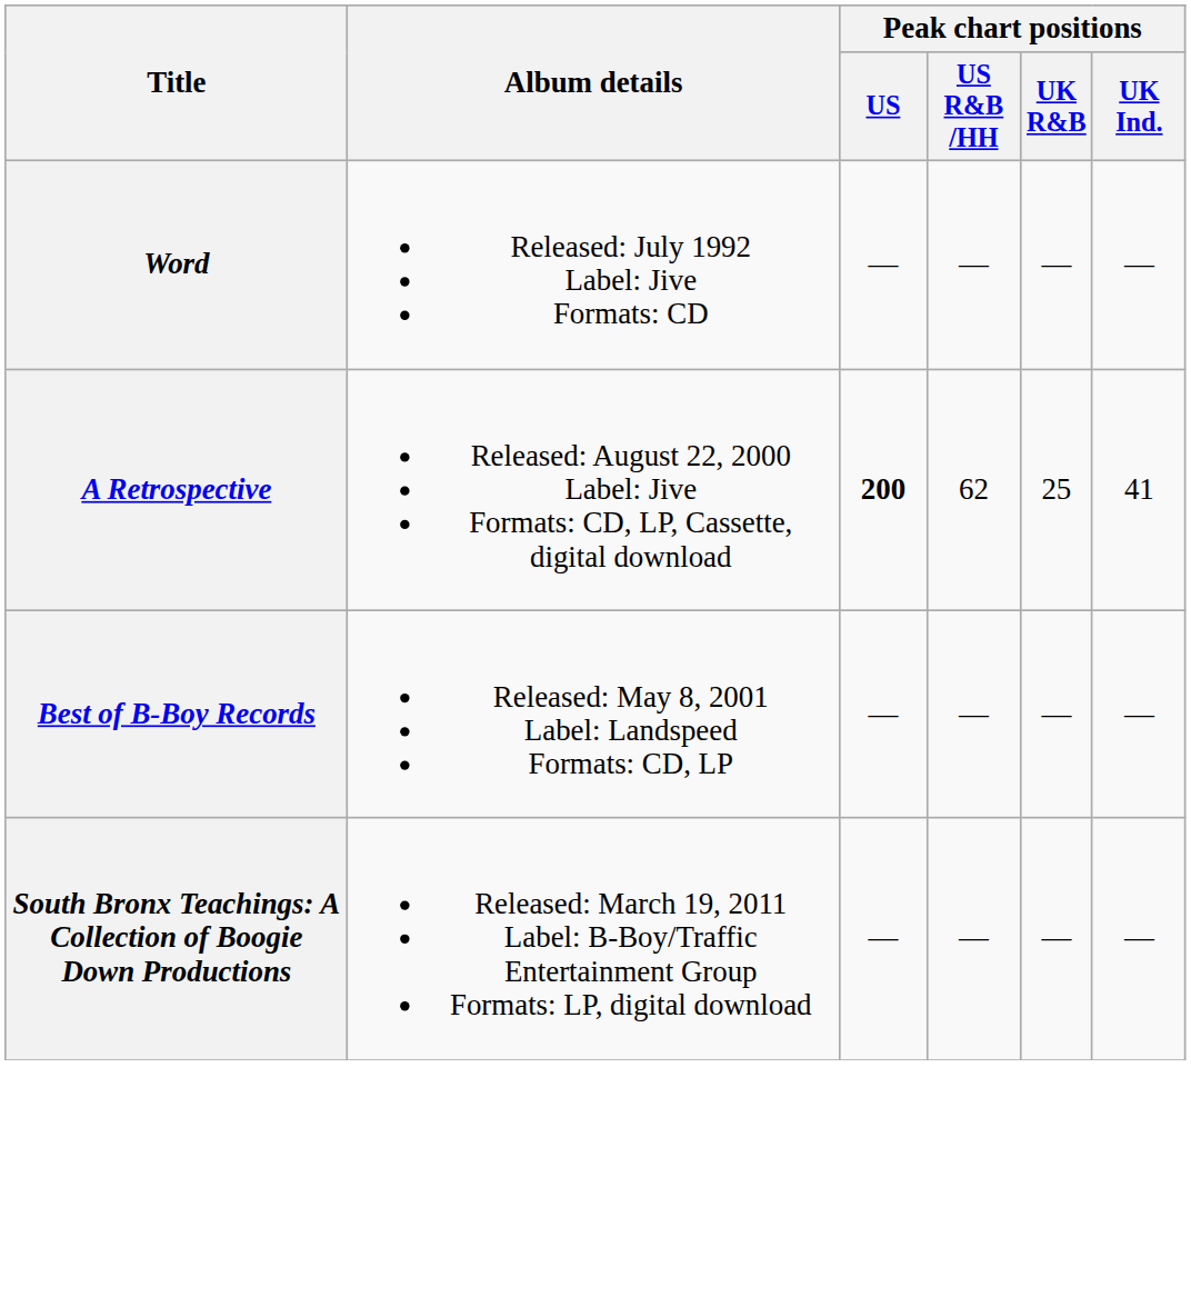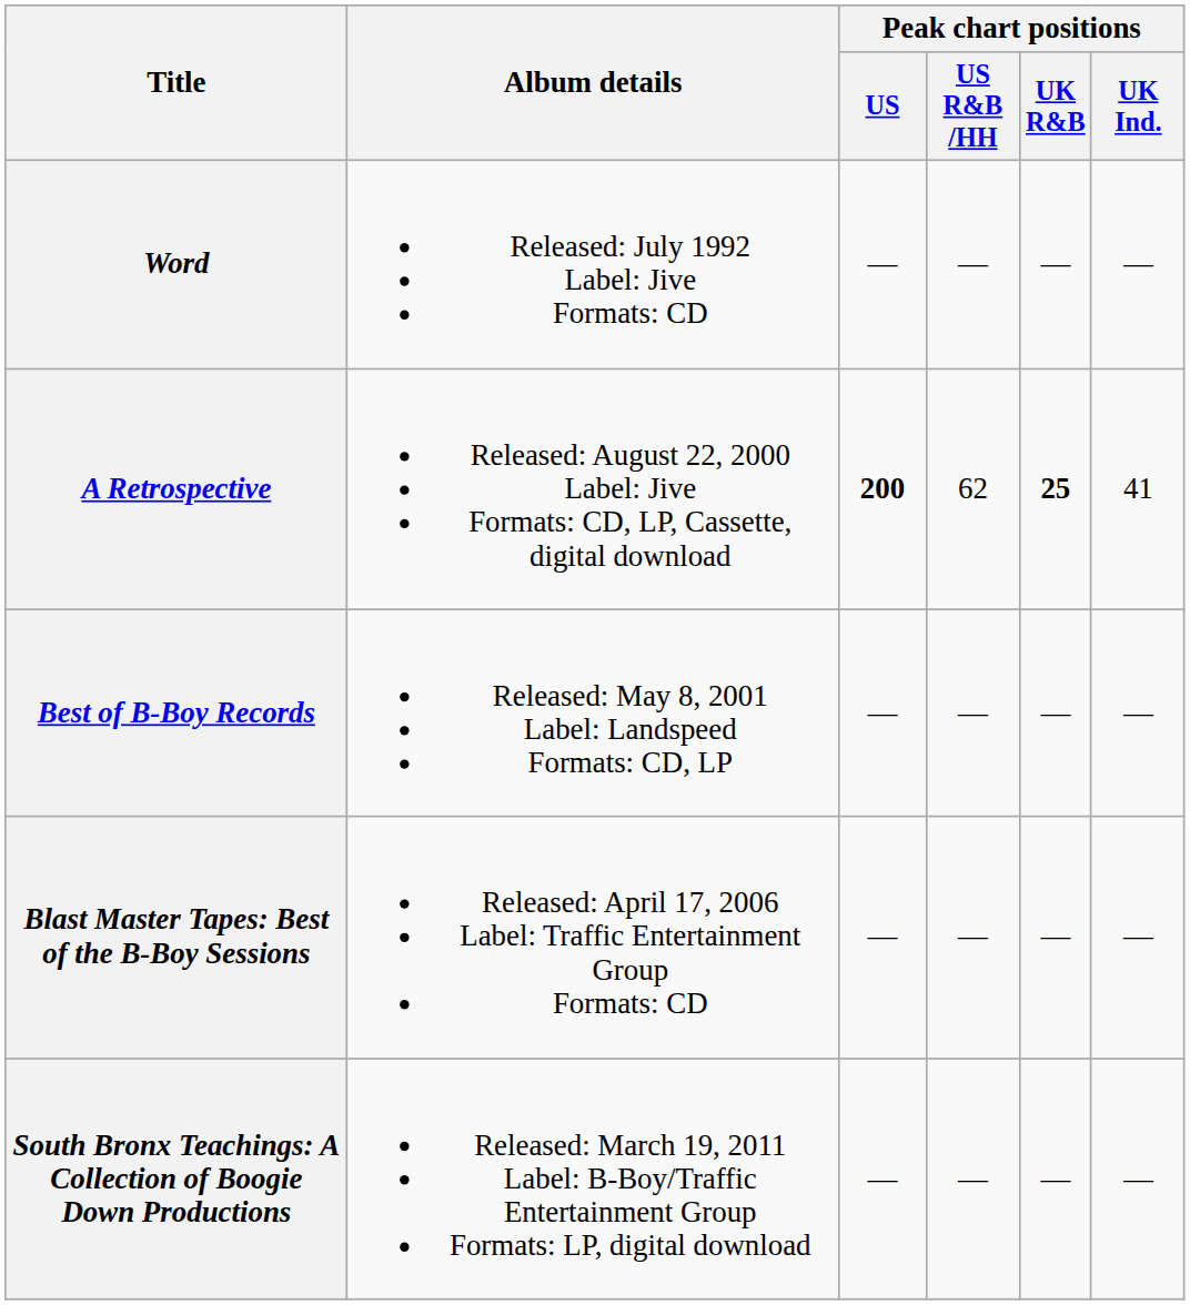A Retrospective | Peak chart positions / UK R&B: normal -> bold
+ row: Blast Master Tapes: Best of the B-Boy Sessions | Released: April 17, 2006 Label: Traffic Entertainment Group Formats: CD | — | — | — | —
